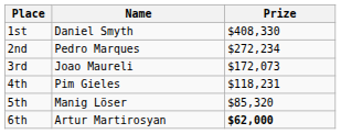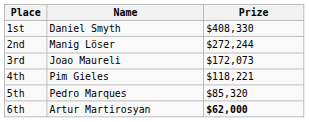2nd | Name: Pedro Marques -> Manig Löser
2nd | Prize: $272,234 -> $272,244
4th | Prize: $118,231 -> $118,221
5th | Name: Manig Löser -> Pedro Marques
